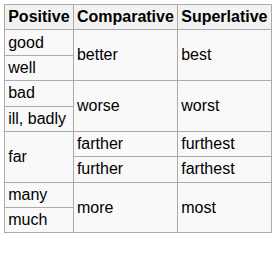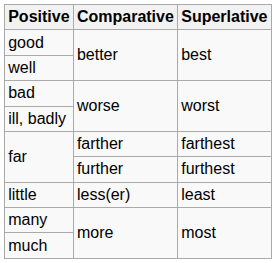far / farther | Superlative: furthest -> farthest
far / further | Superlative: farthest -> furthest
+ row: little | less(er) | least
